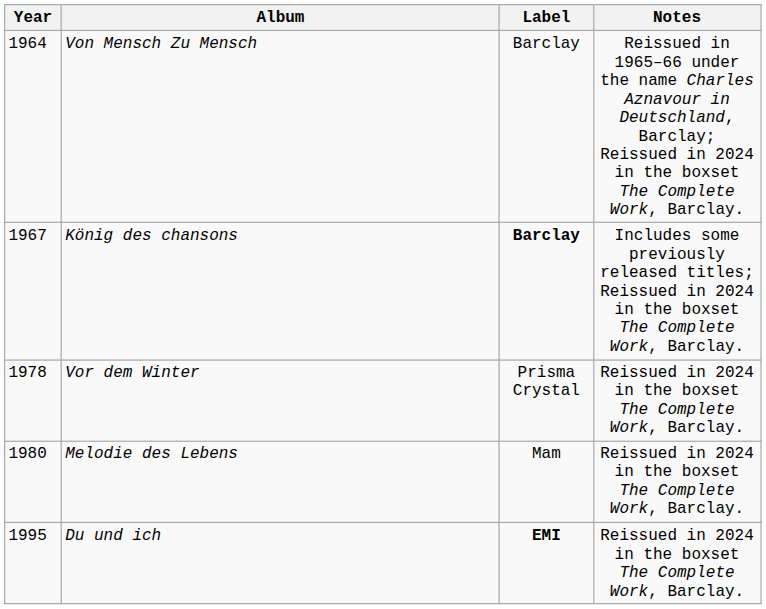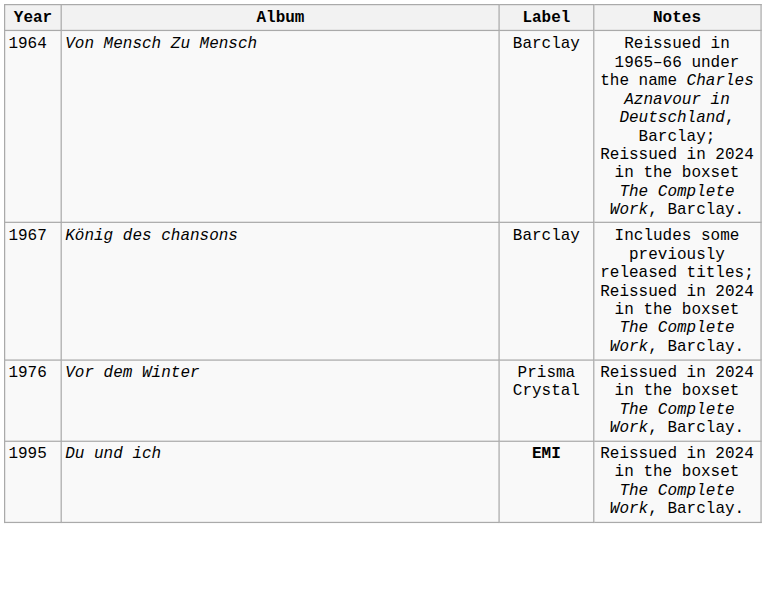König des chansons | Label: bold -> normal
Vor dem Winter | Year: 1978 -> 1976
- row: 1980 | Melodie des Lebens | Mam | Reissued in 2024 in the boxset The Complete Work, Barclay.
